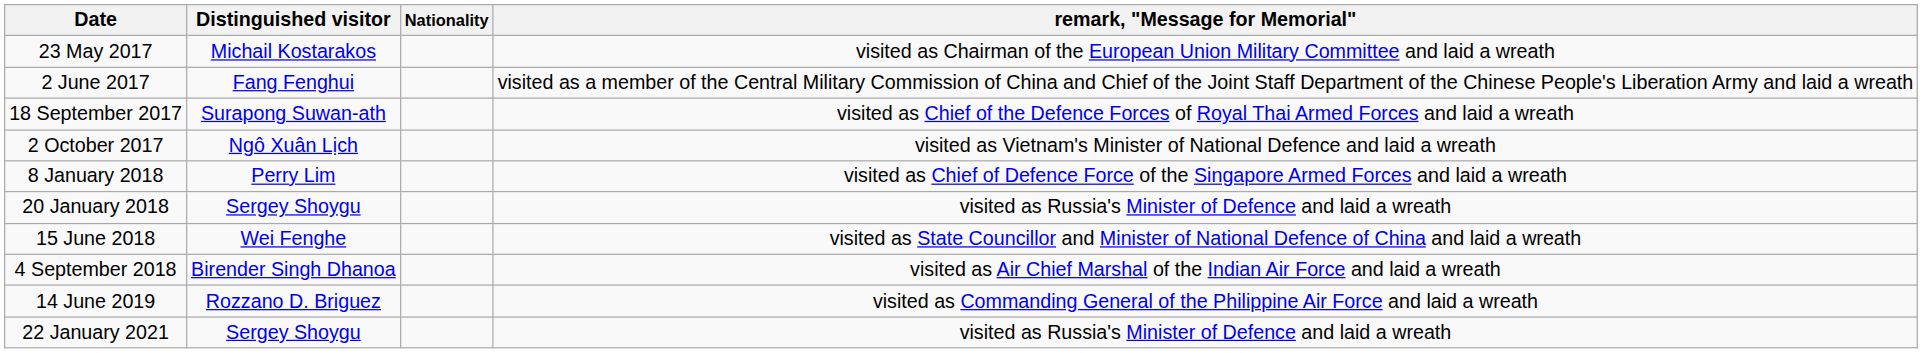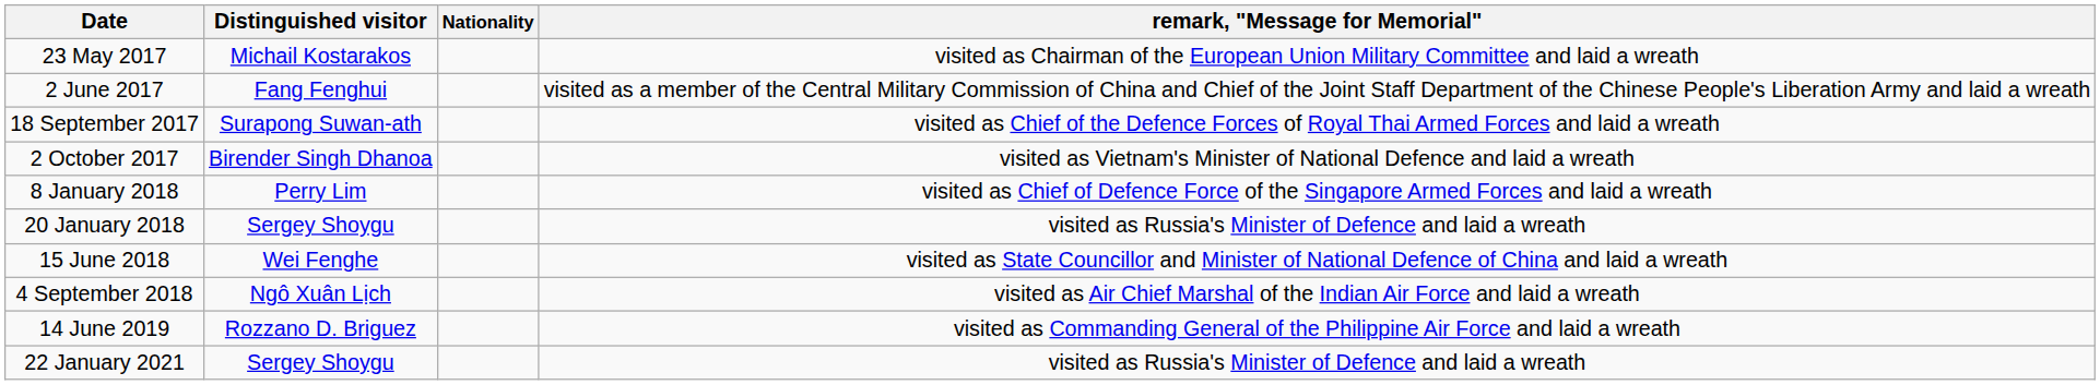2 October 2017 | Distinguished visitor: Ngô Xuân Lịch -> Birender Singh Dhanoa
4 September 2018 | Distinguished visitor: Birender Singh Dhanoa -> Ngô Xuân Lịch
